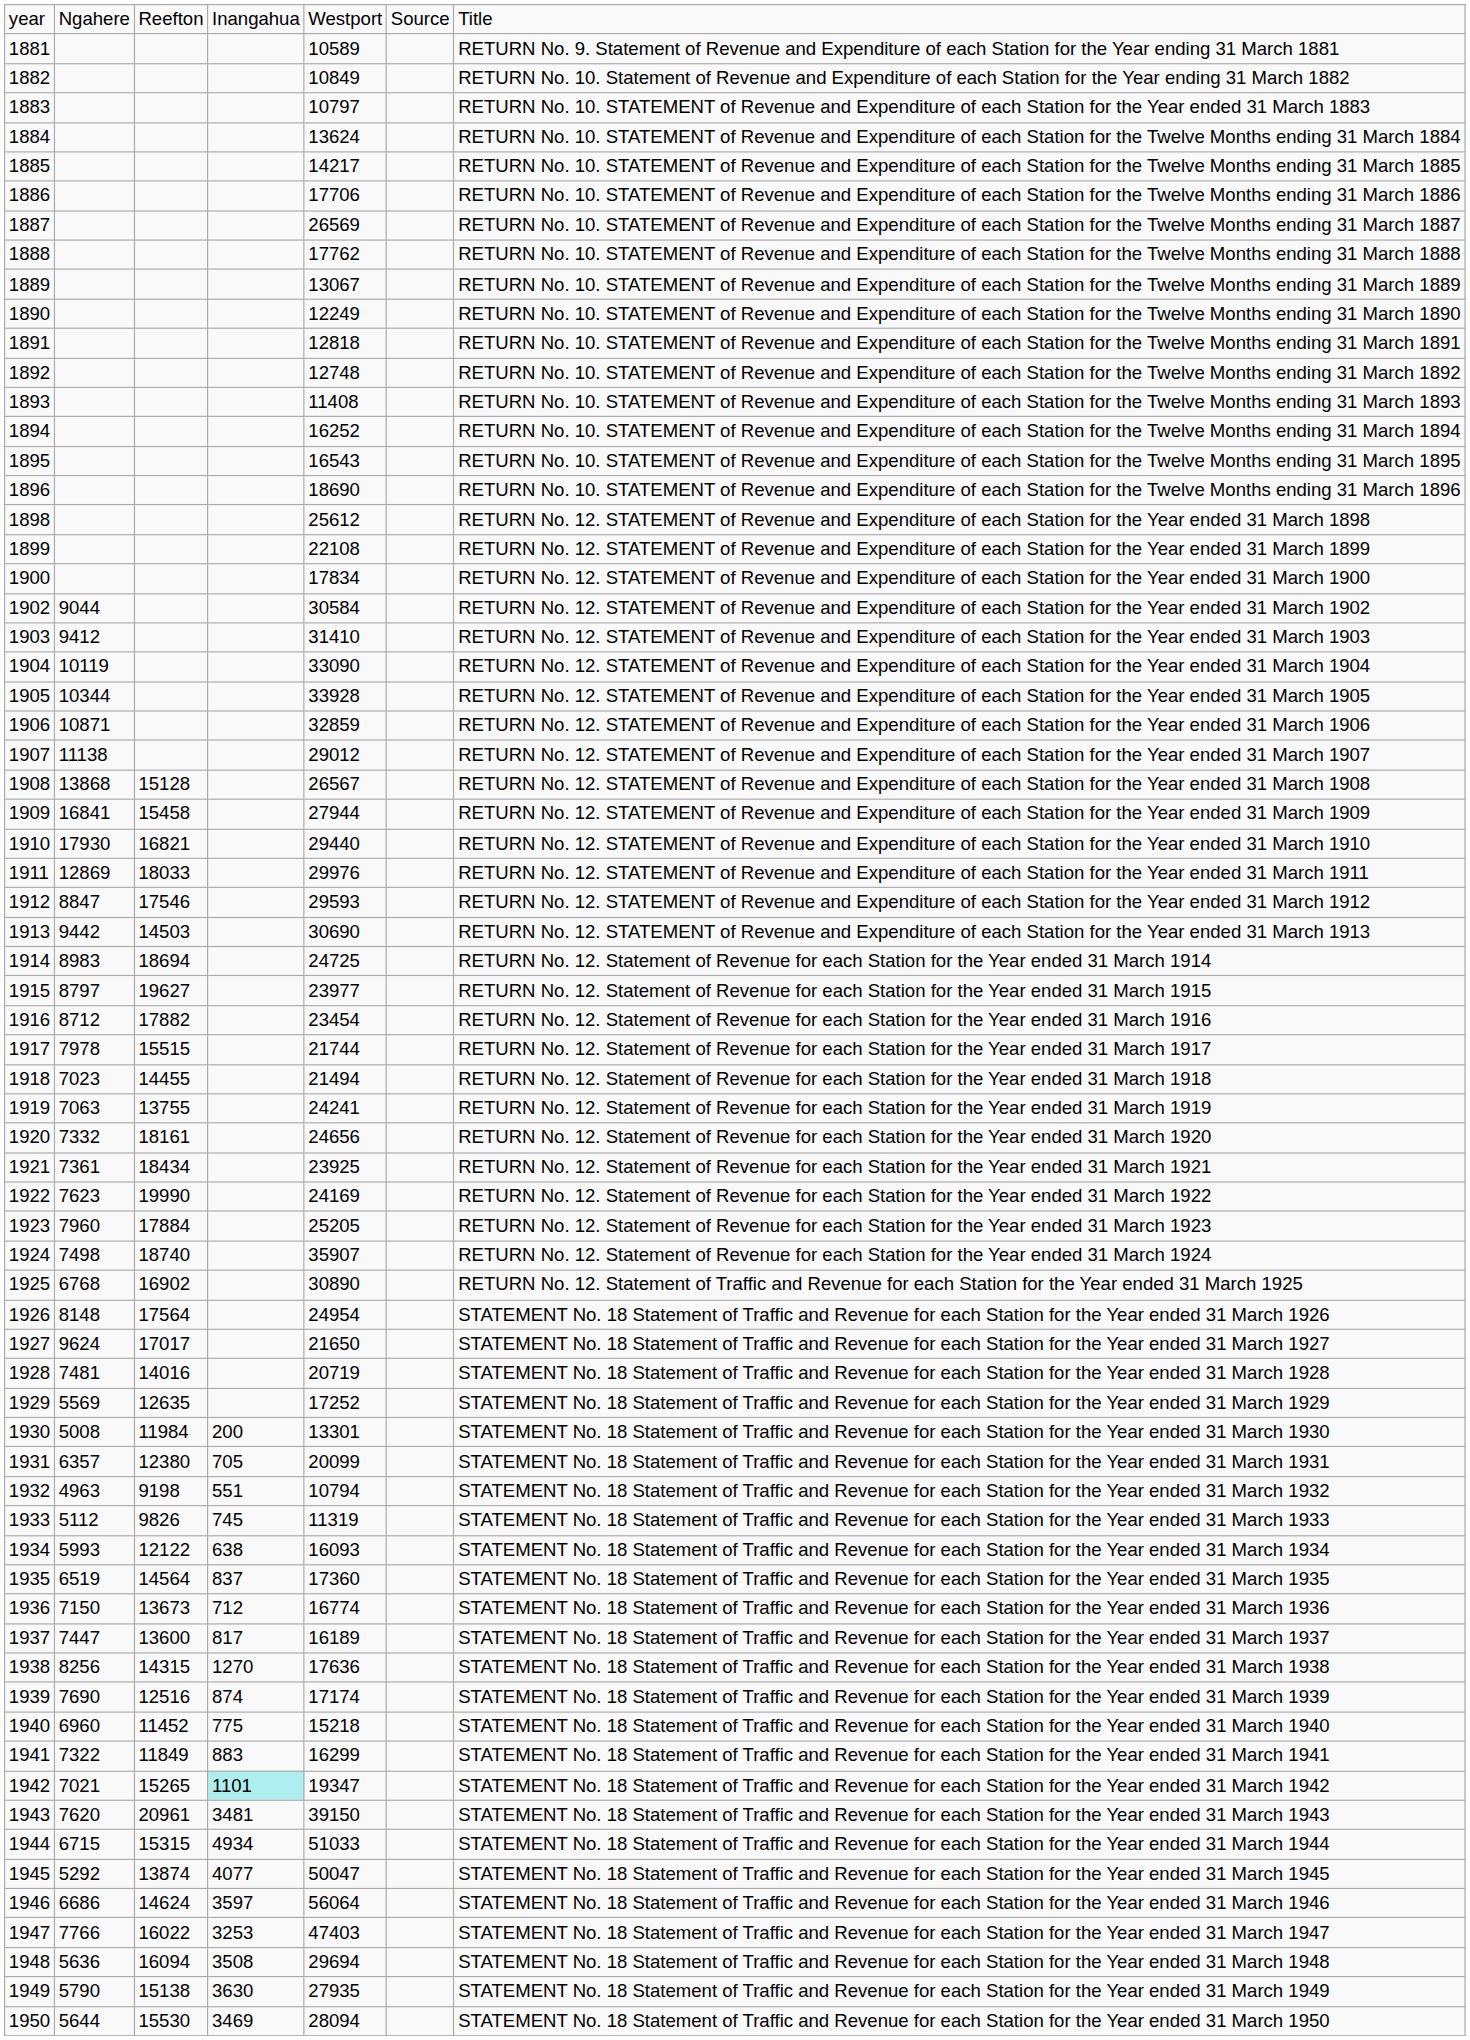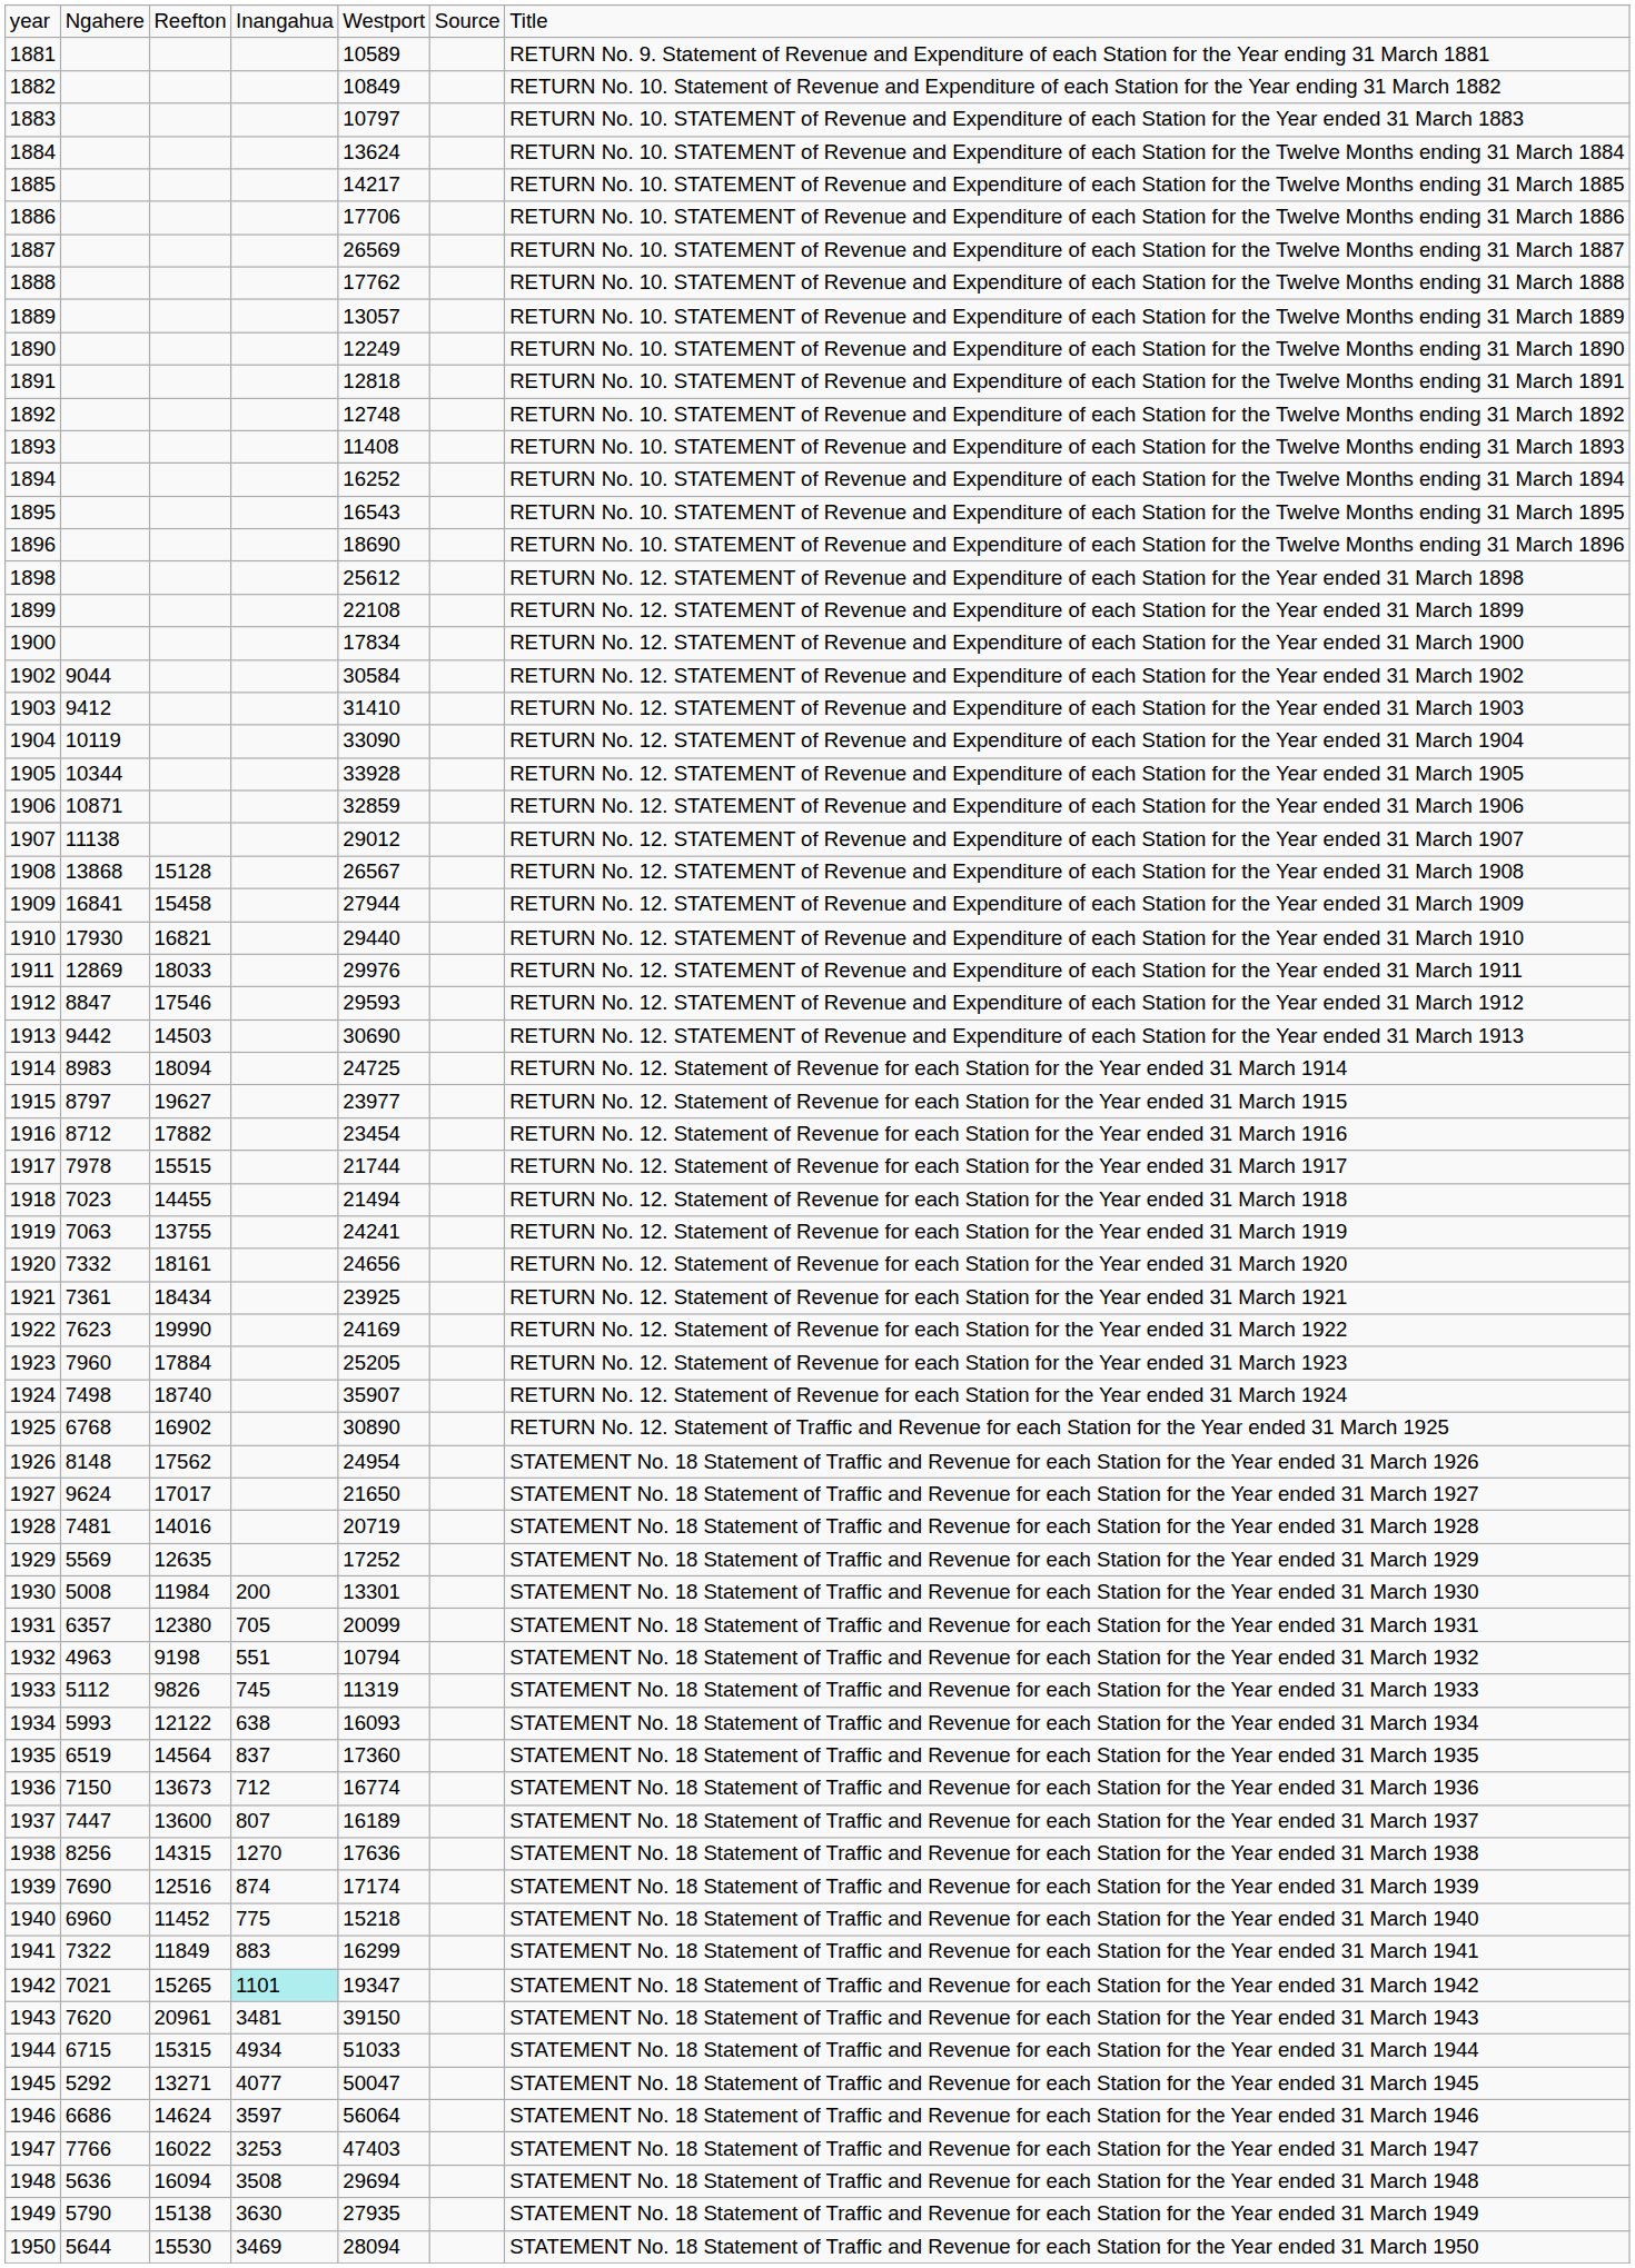1889 | column 5: 13067 -> 13057
1914 | column 3: 18694 -> 18094
1926 | column 3: 17564 -> 17562
1937 | column 4: 817 -> 807
1945 | column 3: 13874 -> 13271
